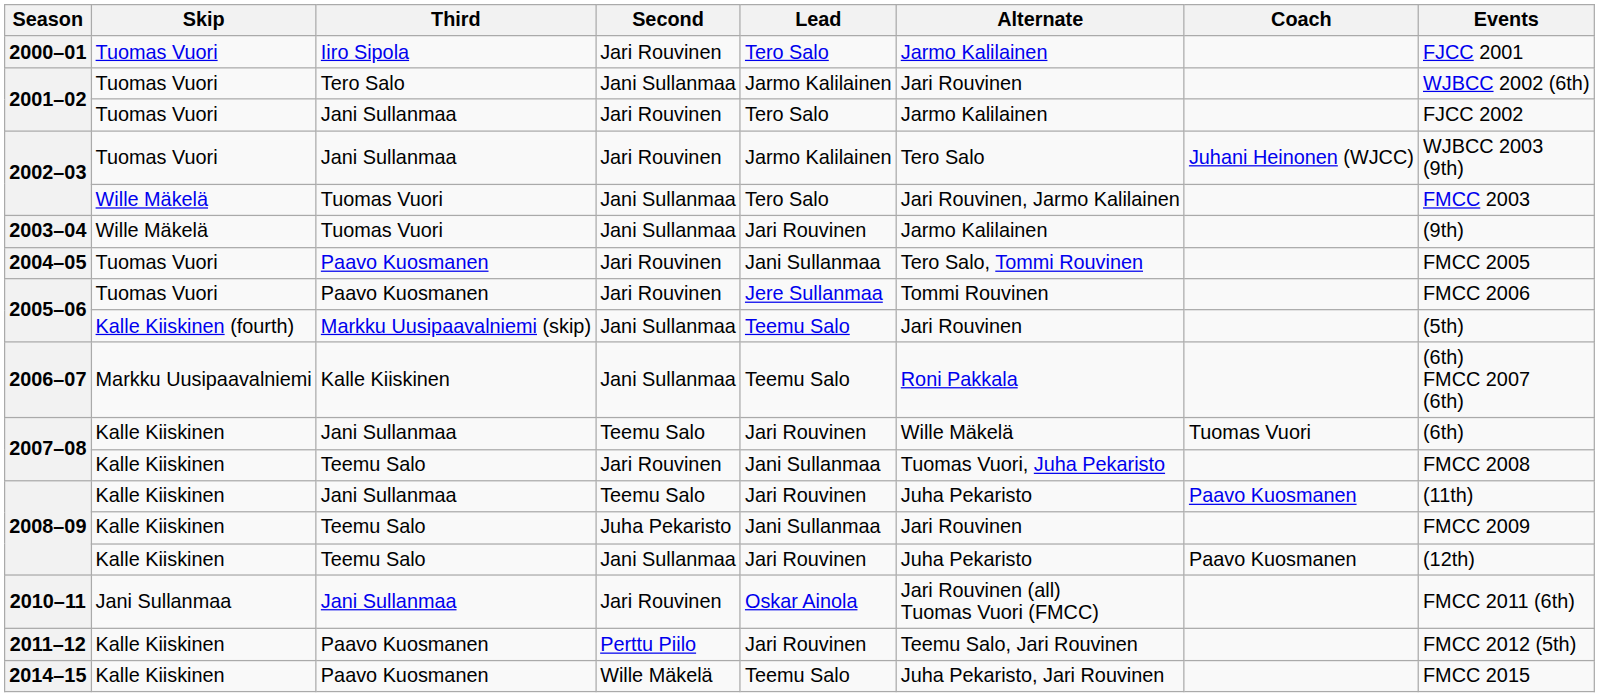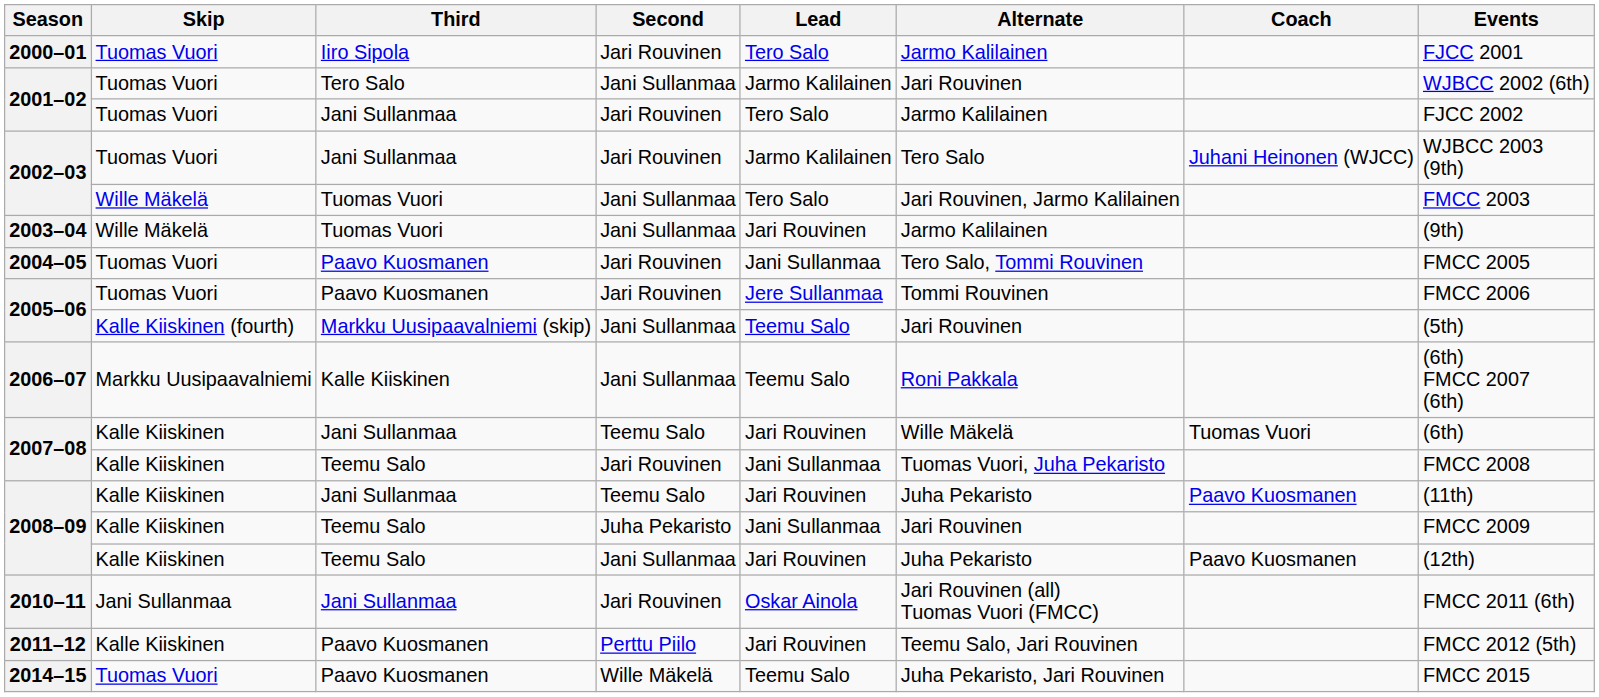2014–15 | Skip: Kalle Kiiskinen -> Tuomas Vuori
